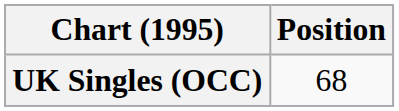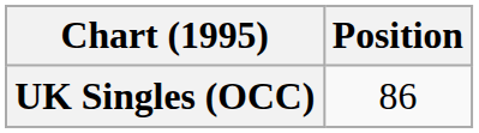UK Singles (OCC) | Position: 68 -> 86
